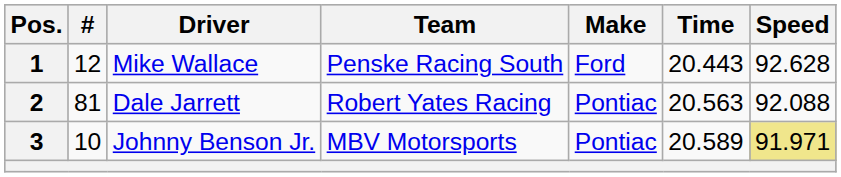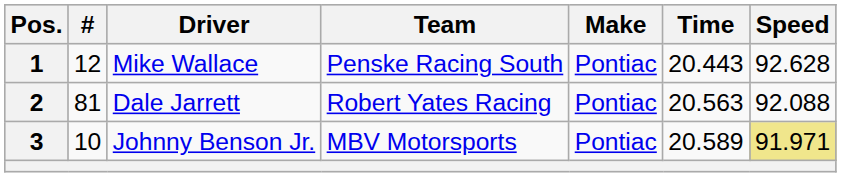1 | Make: Ford -> Pontiac
